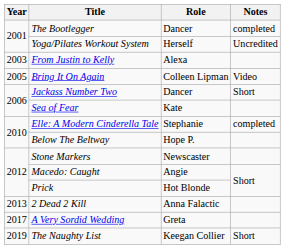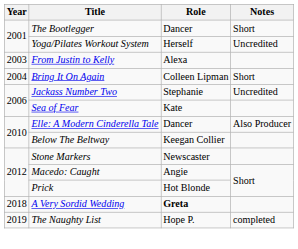The Bootlegger | Notes: completed -> Short
Bring It On Again | Year: 2005 -> 2004
Bring It On Again | Notes: Video -> Short
Jackass Number Two | Role: Dancer -> Stephanie
Jackass Number Two | Notes: Short -> Uncredited
Elle: A Modern Cinderella Tale | Role: Stephanie -> Dancer
Elle: A Modern Cinderella Tale | Notes: completed -> Also Producer
Below The Beltway | Role: Hope P. -> Keegan Collier
- row: 2013 | 2 Dead 2 Kill | Anna Falactic
A Very Sordid Wedding | Year: 2017 -> 2018
A Very Sordid Wedding | Role: normal -> bold
The Naughty List | Role: Keegan Collier -> Hope P.
The Naughty List | Notes: Short -> completed
